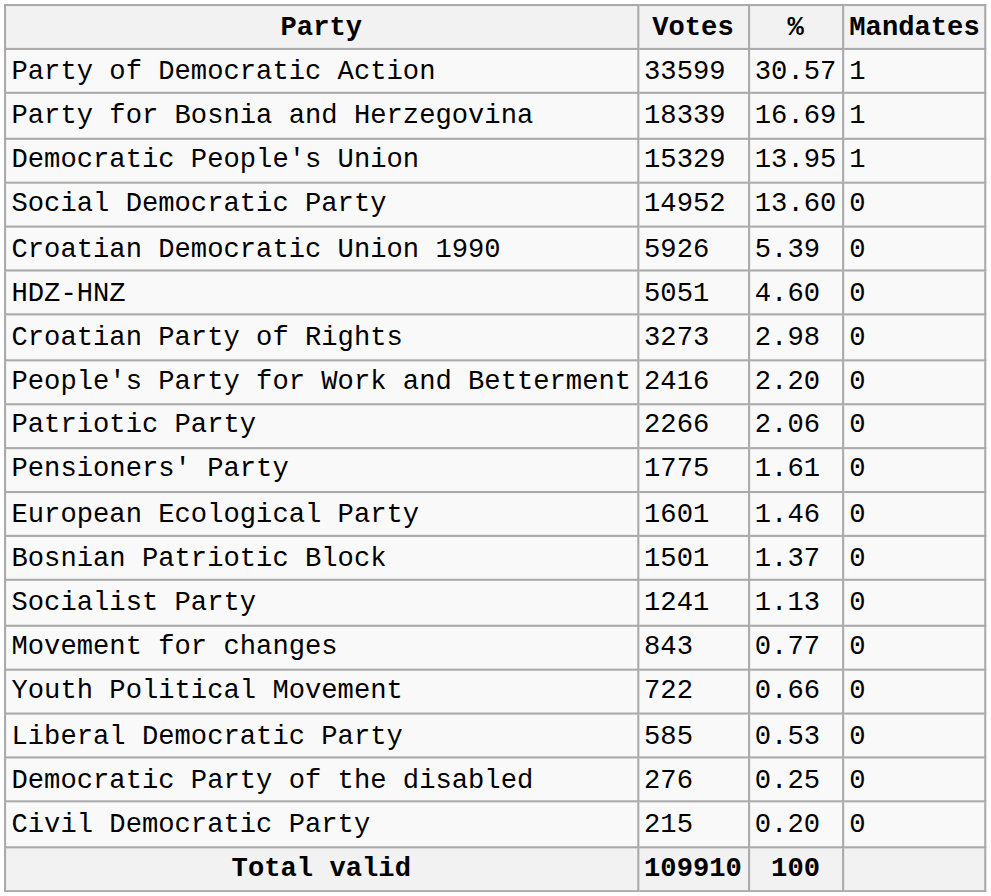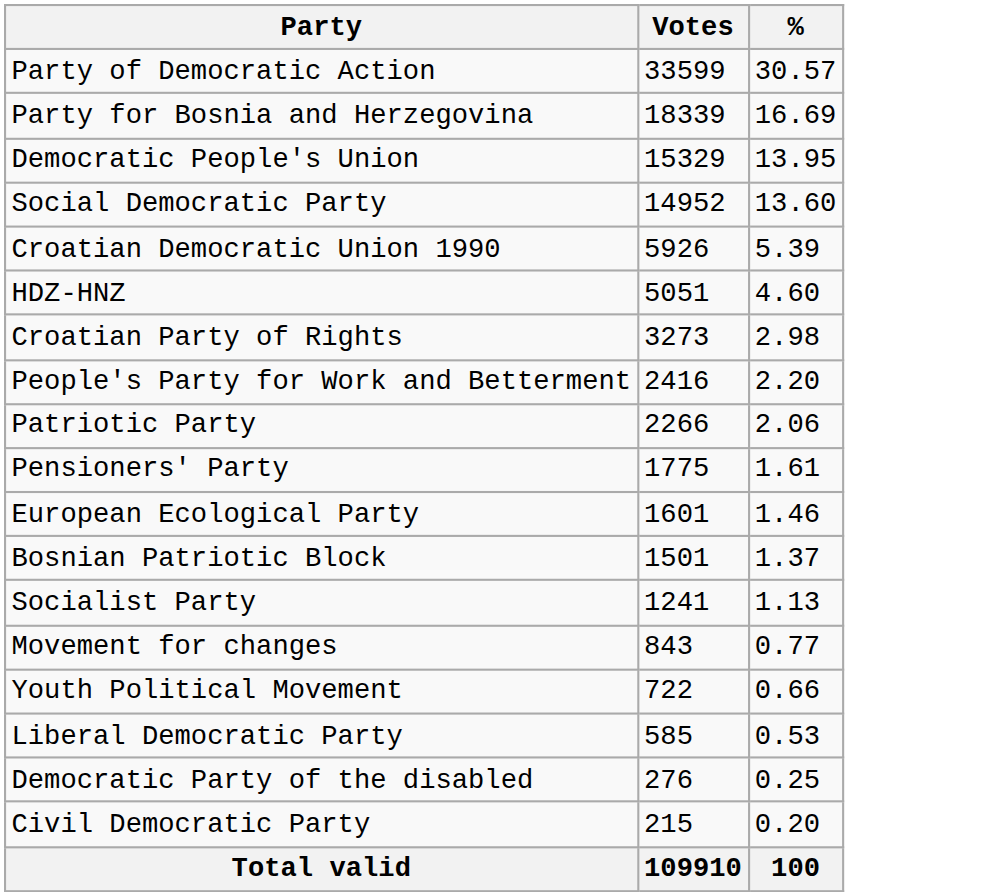- column: Mandates | 1 | 1 | 1 | 0 | 0 | 0 | 0 | 0 | 0 | 0 | 0 | 0 | 0 | 0 | 0 | 0 | 0 | 0
